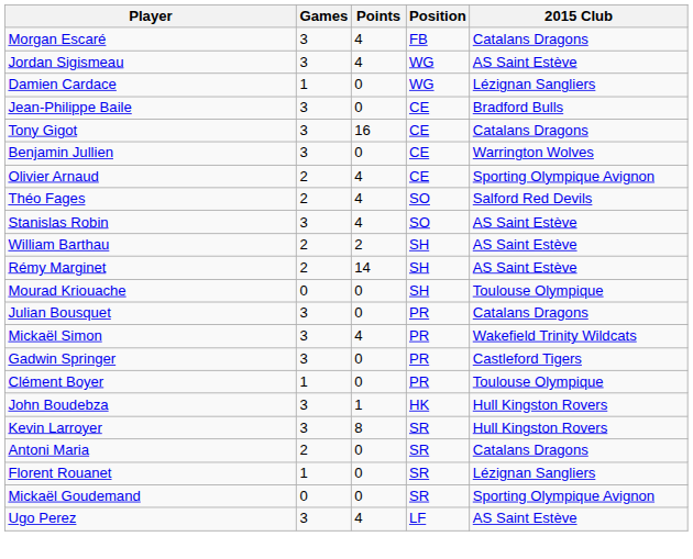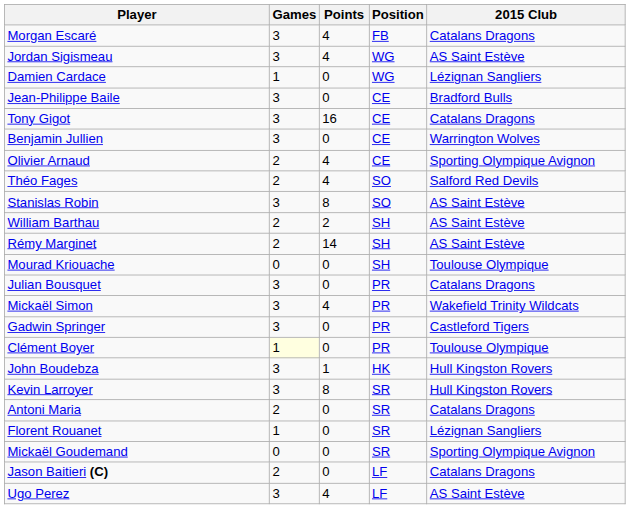Stanislas Robin | Points: 4 -> 8
Clément Boyer | Games: no background -> lightyellow background
+ row: Jason Baitieri (C) | 2 | 0 | LF | Catalans Dragons
